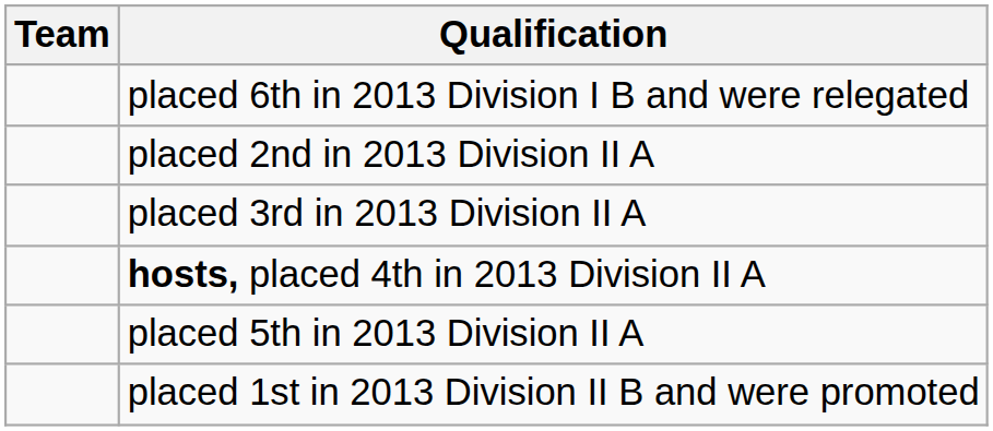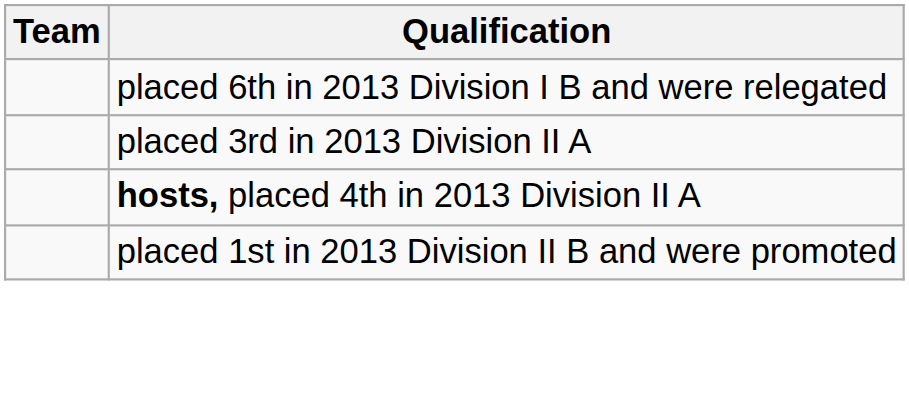- row: placed 2nd in 2013 Division II A
- row: placed 5th in 2013 Division II A
